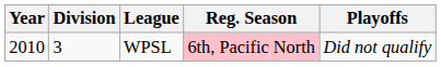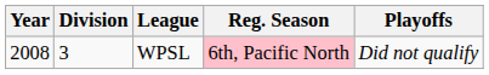WPSL | Year: 2010 -> 2008
